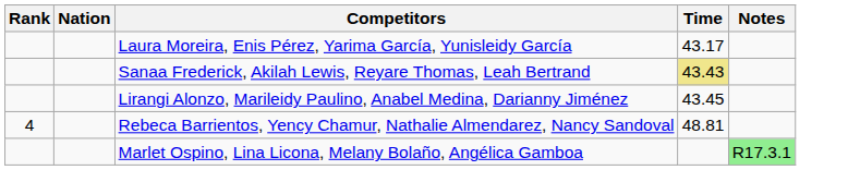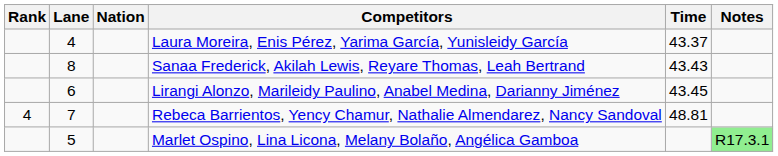+ column: Lane | 4 | 8 | 6 | 7 | 5
Laura Moreira, Enis Pérez, Yarima García, Yunisleidy García | Time: 43.17 -> 43.37
Sanaa Frederick, Akilah Lewis, Reyare Thomas, Leah Bertrand | Time: khaki background -> no background
